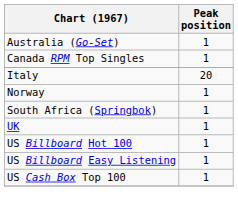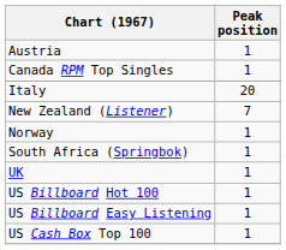- row: Australia (Go-Set) | 1
+ row: Austria | 1
+ row: New Zealand (Listener) | 7
